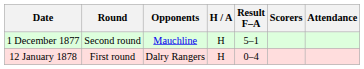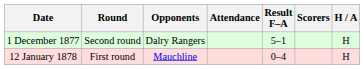columns swapped: H / A <-> Attendance
1 December 1877 | Opponents: Mauchline -> Dalry Rangers
12 January 1878 | Opponents: Dalry Rangers -> Mauchline
